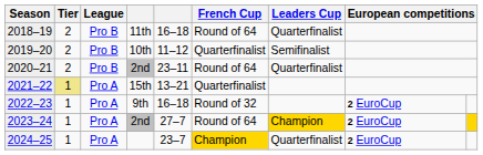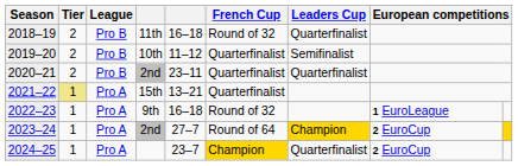2018–19 | French Cup: Round of 64 -> Round of 32
2020–21 | French Cup: Round of 64 -> Quarterfinalist
2022–23 | column 8: 2 EuroCup -> 1 EuroLeague
